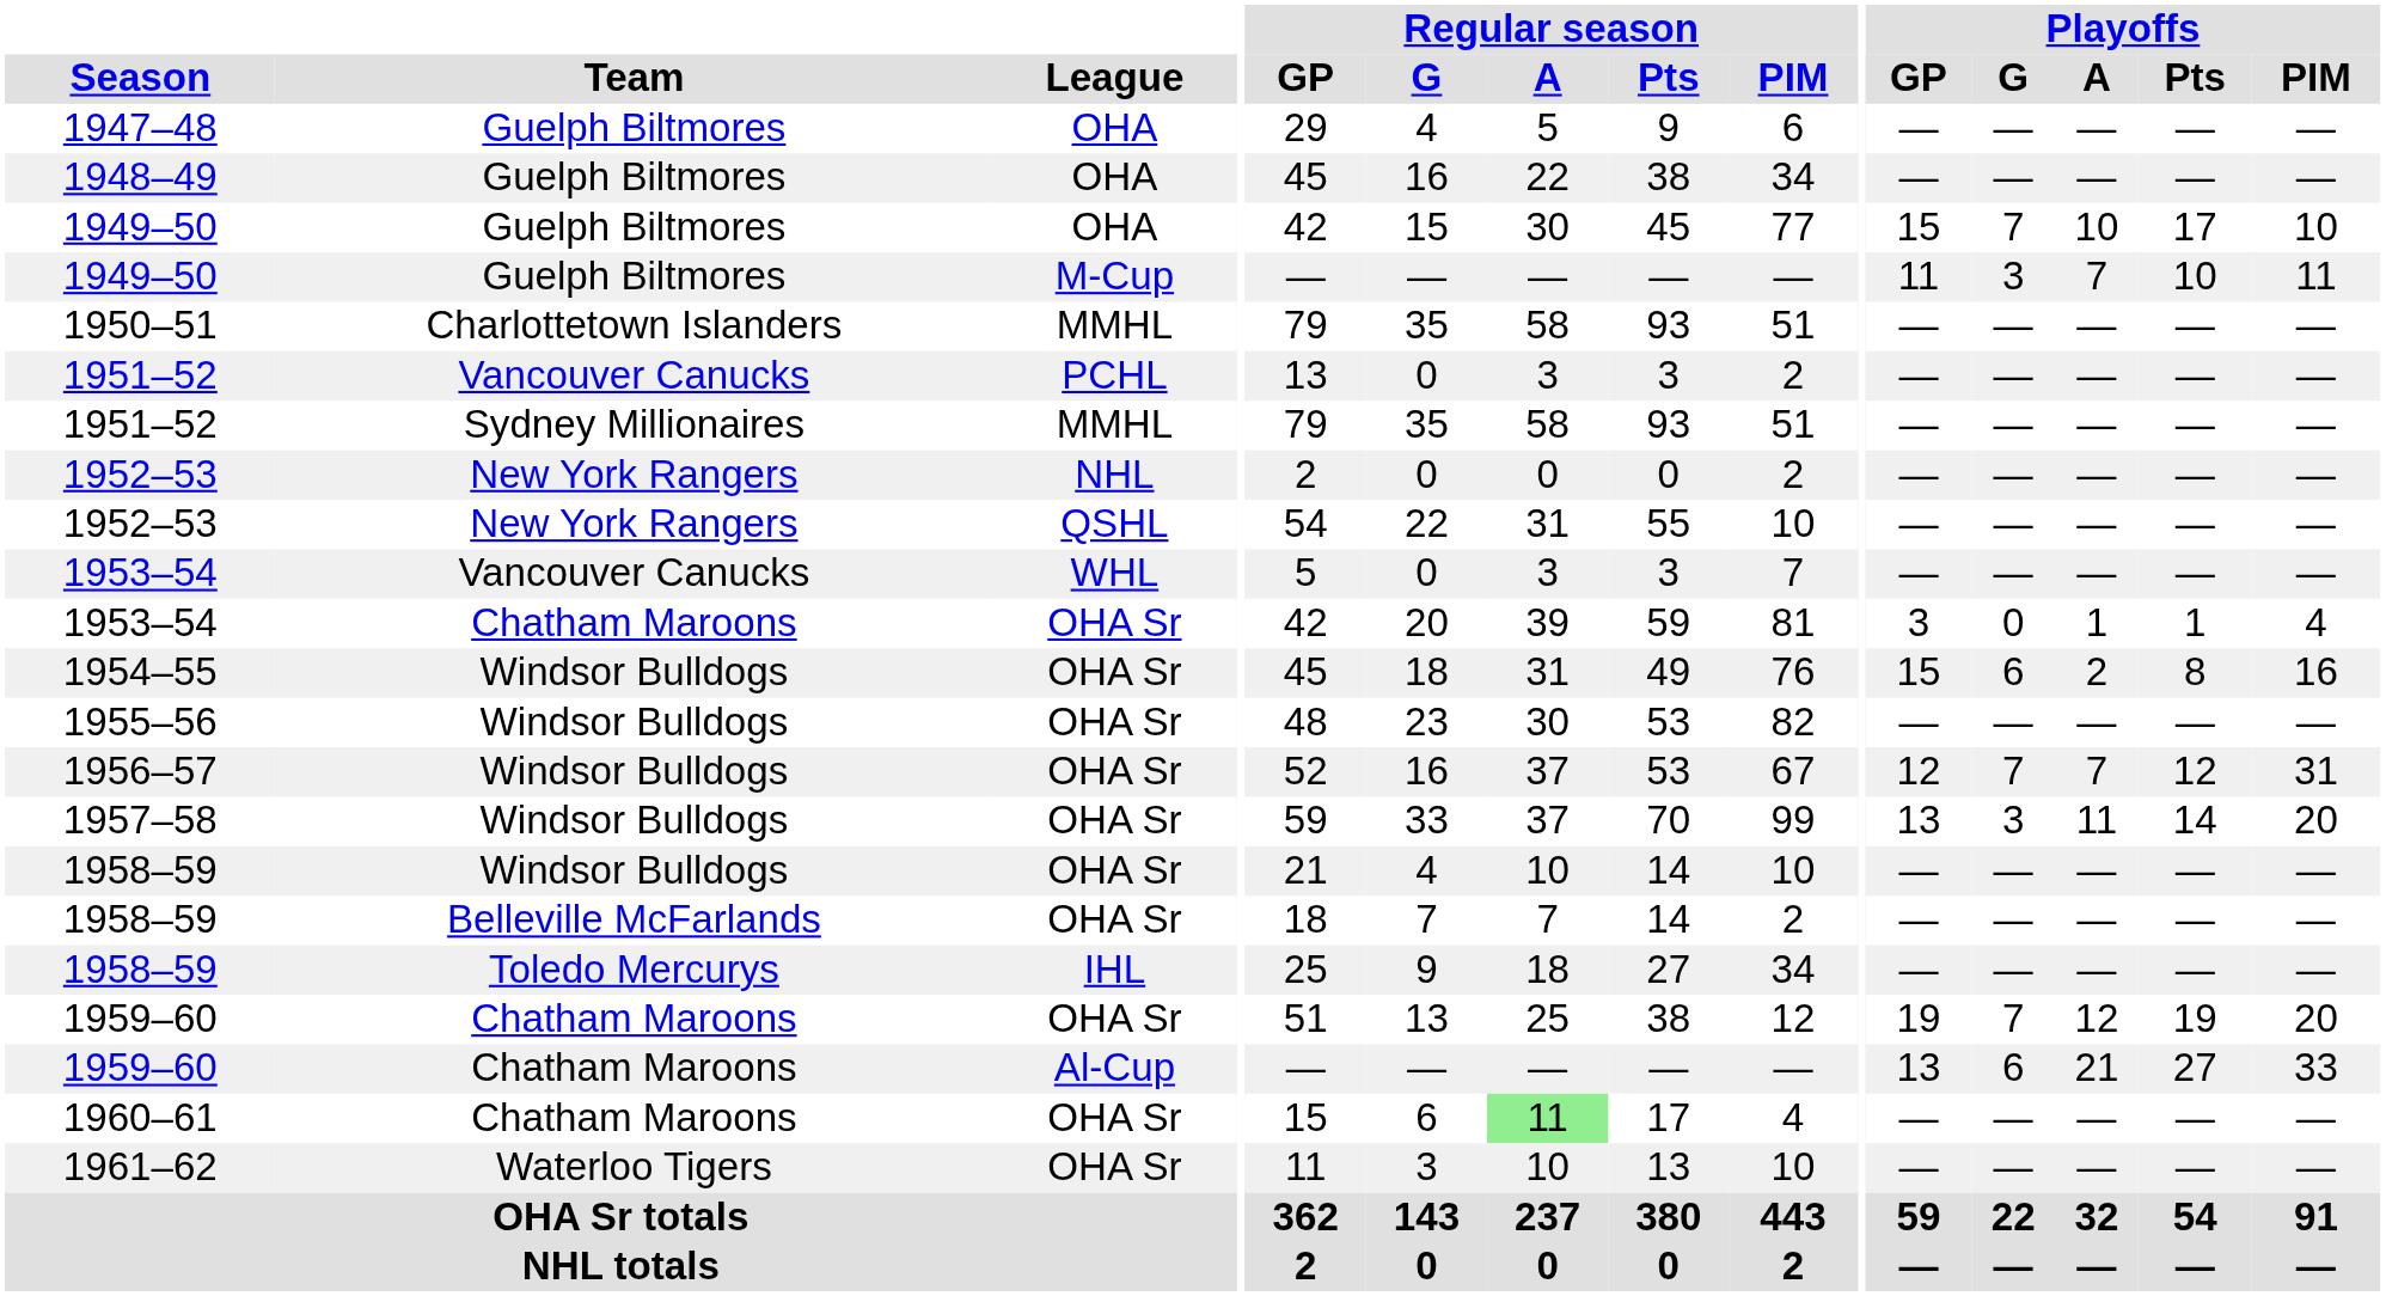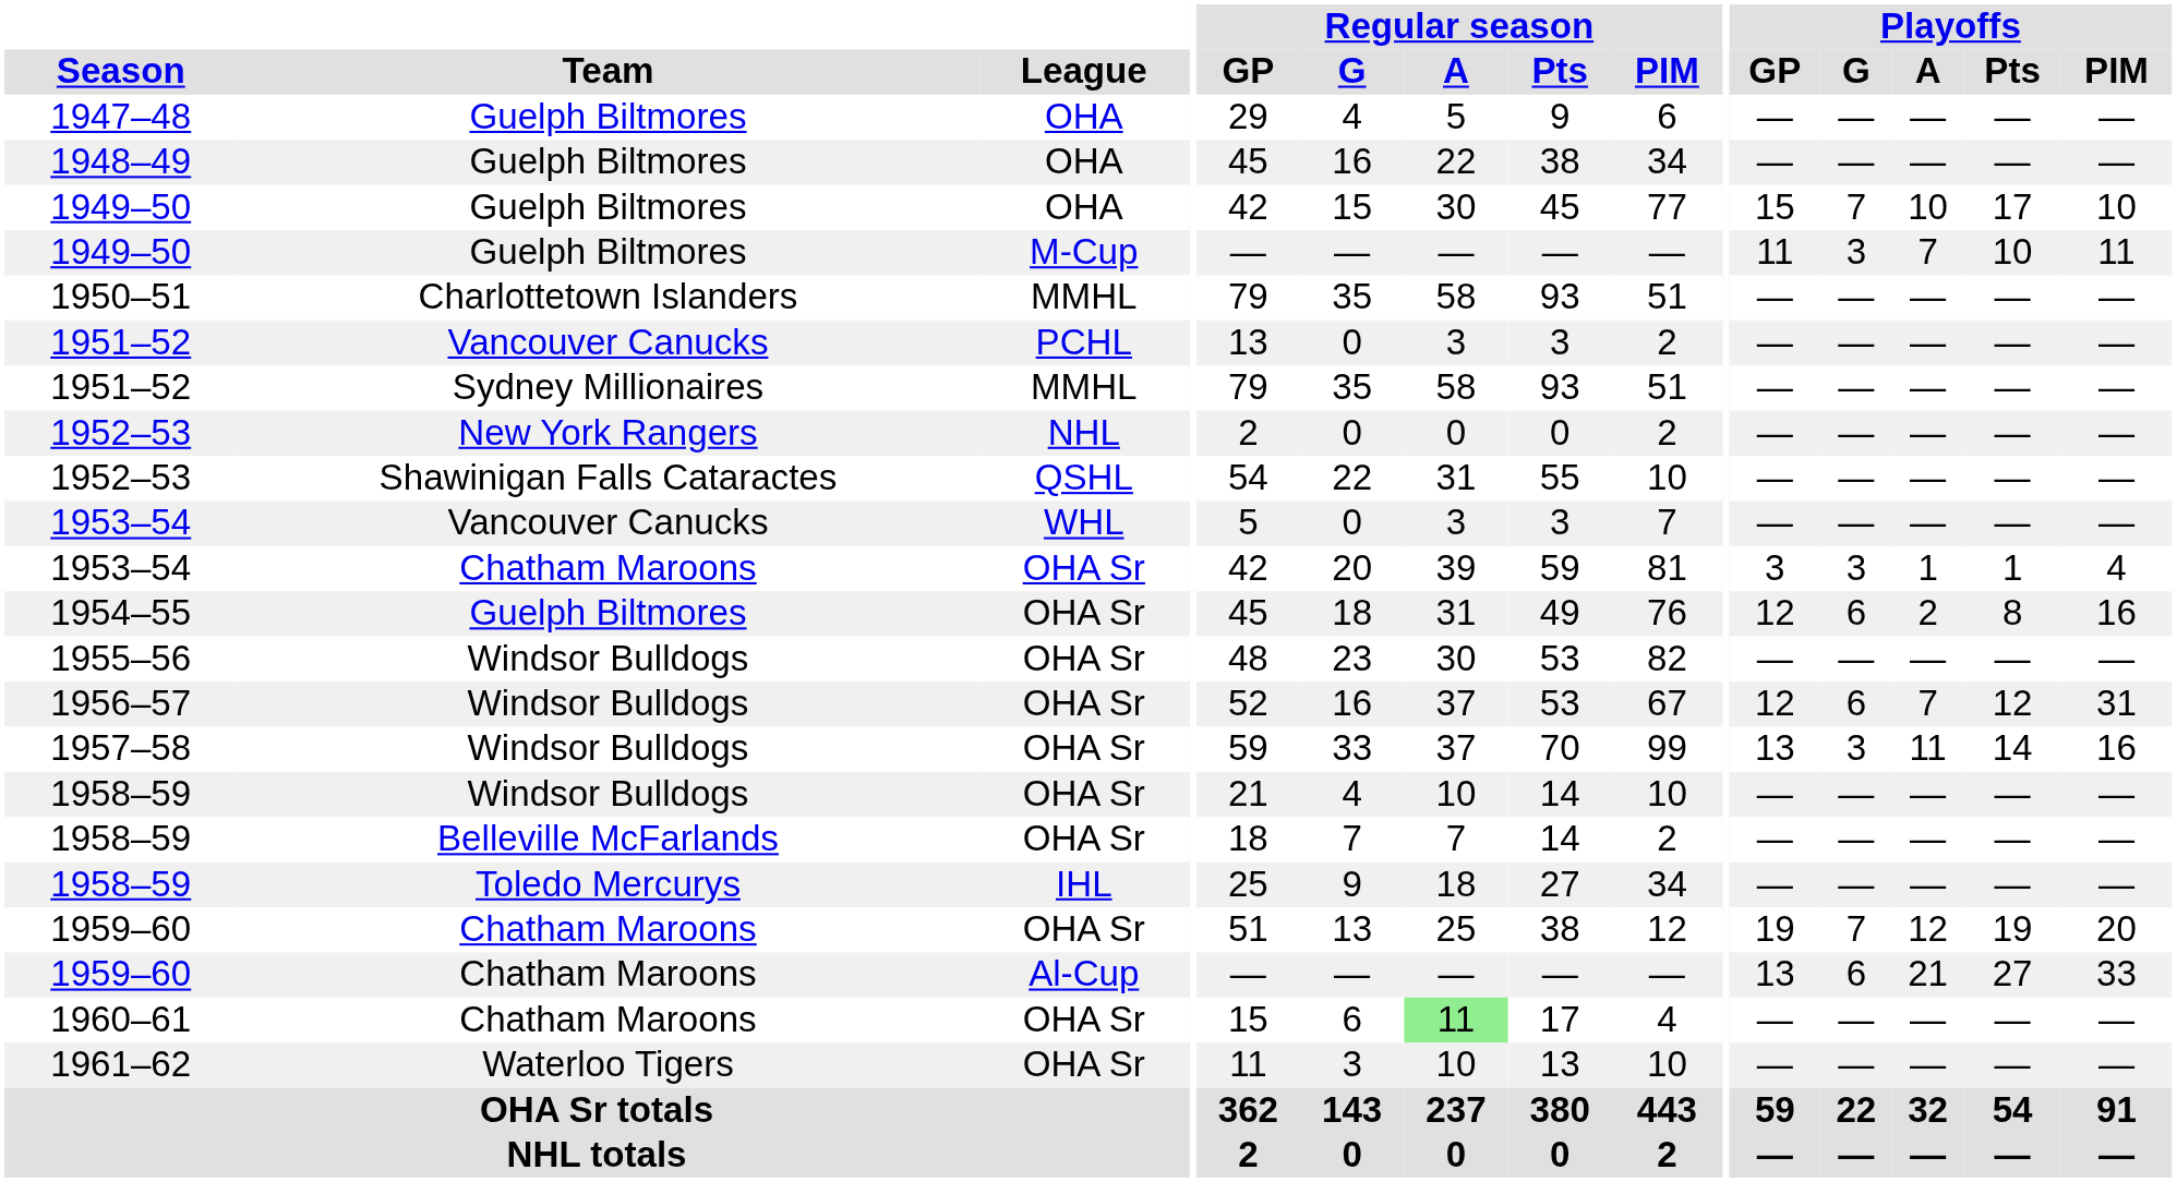1952–53 / QSHL | Team: New York Rangers -> Shawinigan Falls Cataractes
1953–54 / OHA Sr | Playoffs / G: 0 -> 3
1954–55 | Team: Windsor Bulldogs -> Guelph Biltmores
1954–55 | Playoffs / GP: 15 -> 12
1956–57 | Playoffs / G: 7 -> 6
1957–58 | Playoffs / PIM: 20 -> 16
